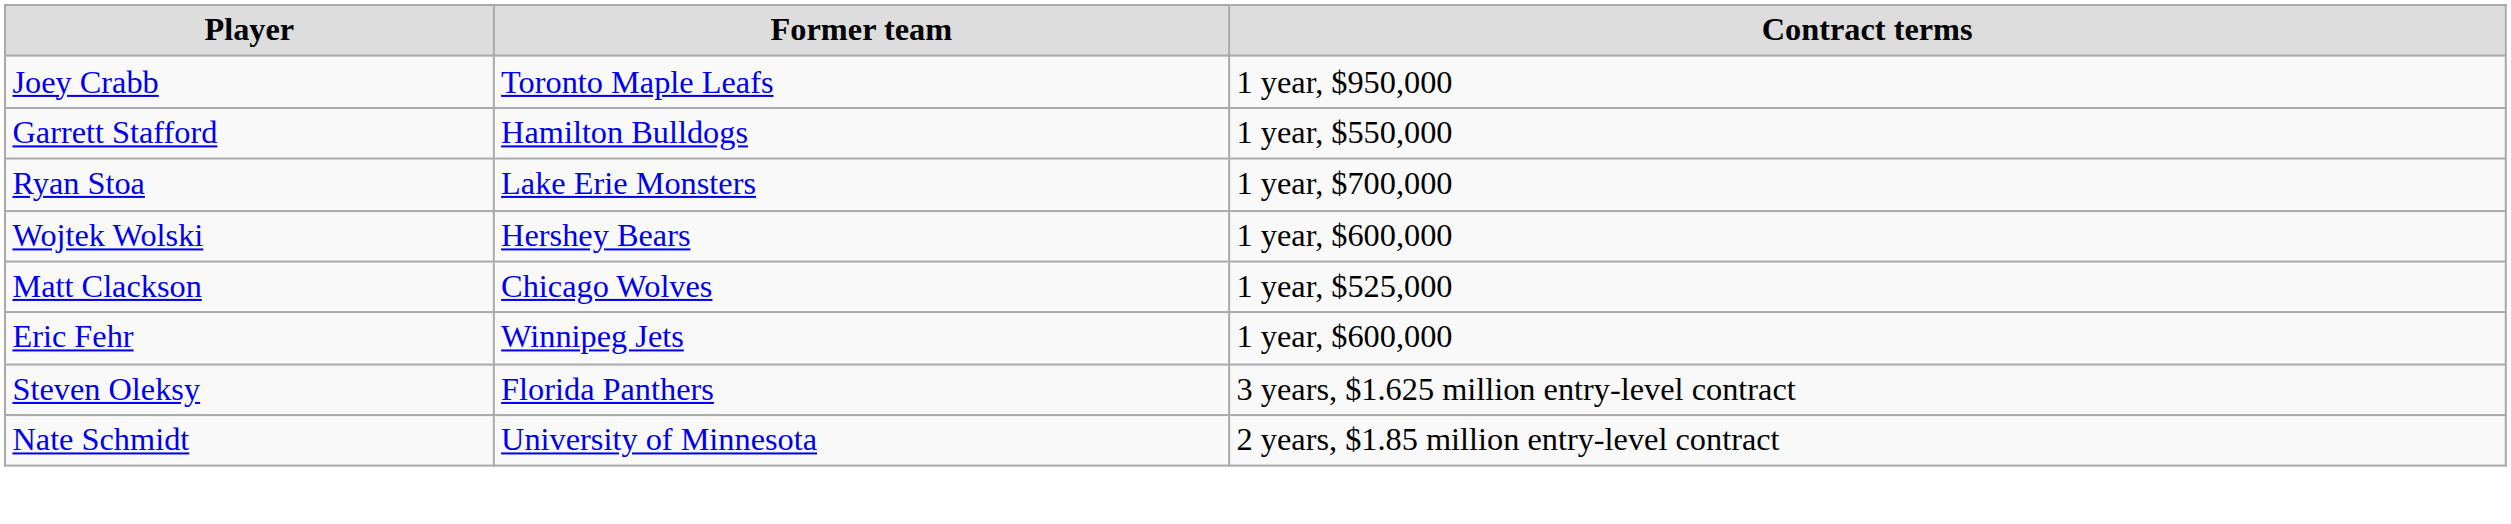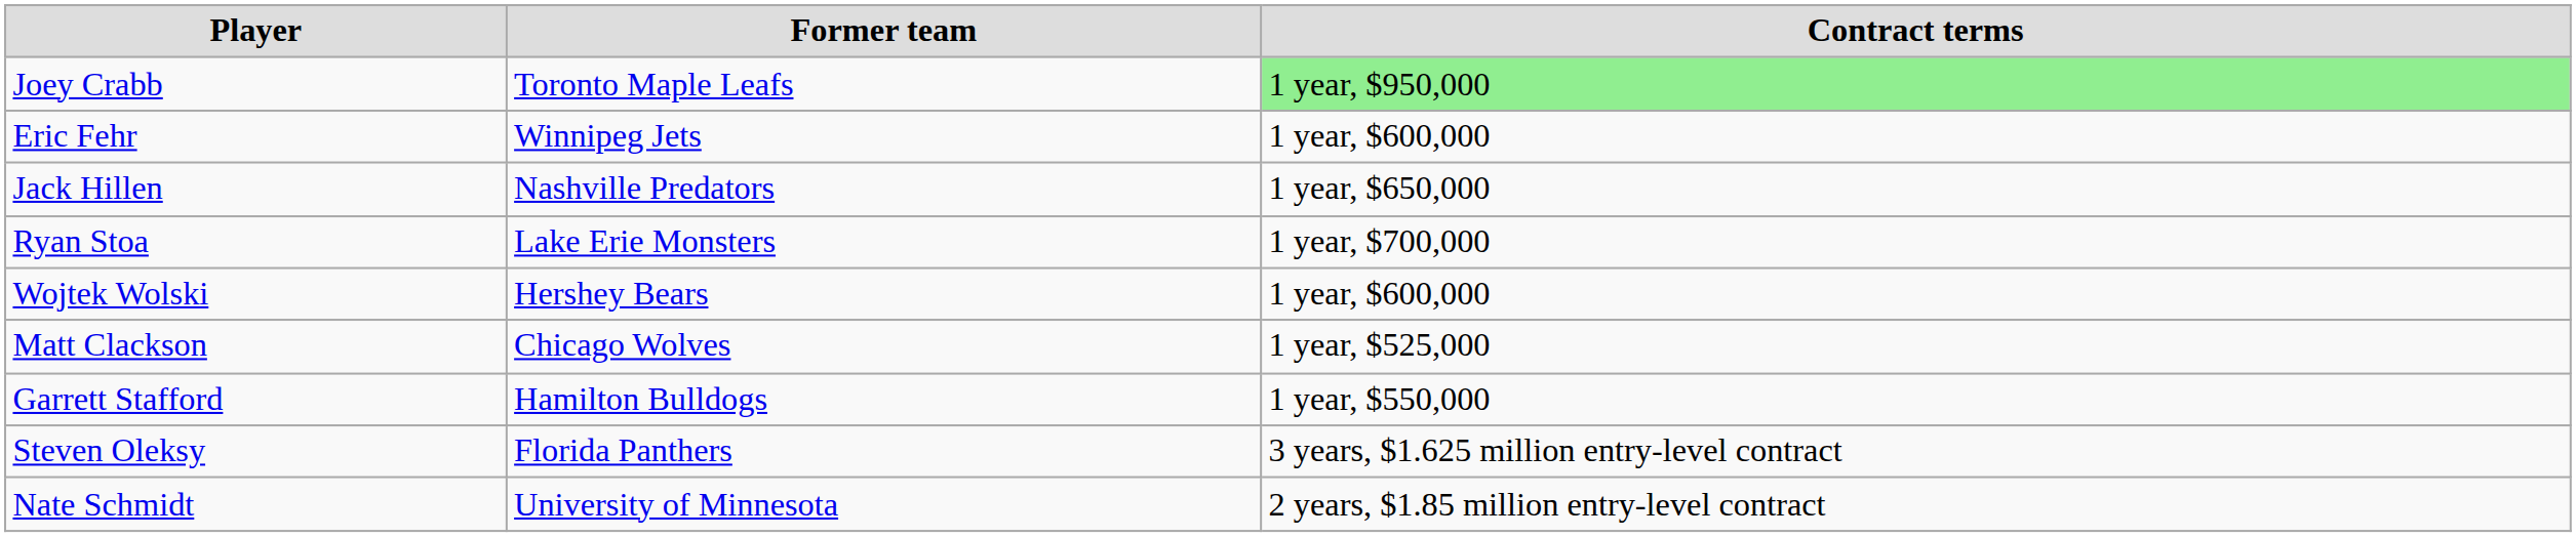Joey Crabb | Contract terms: no background -> lightgreen background
rows swapped: Garrett Stafford <-> Eric Fehr
+ row: Jack Hillen | Nashville Predators | 1 year, $650,000
